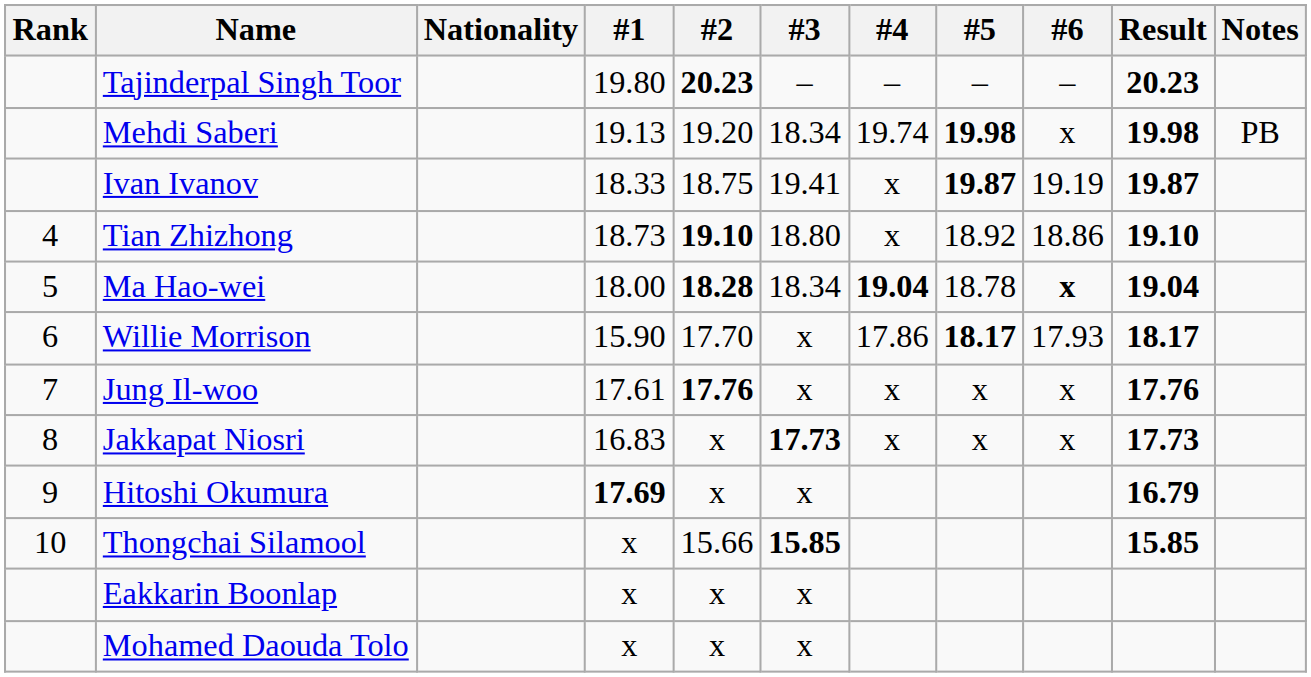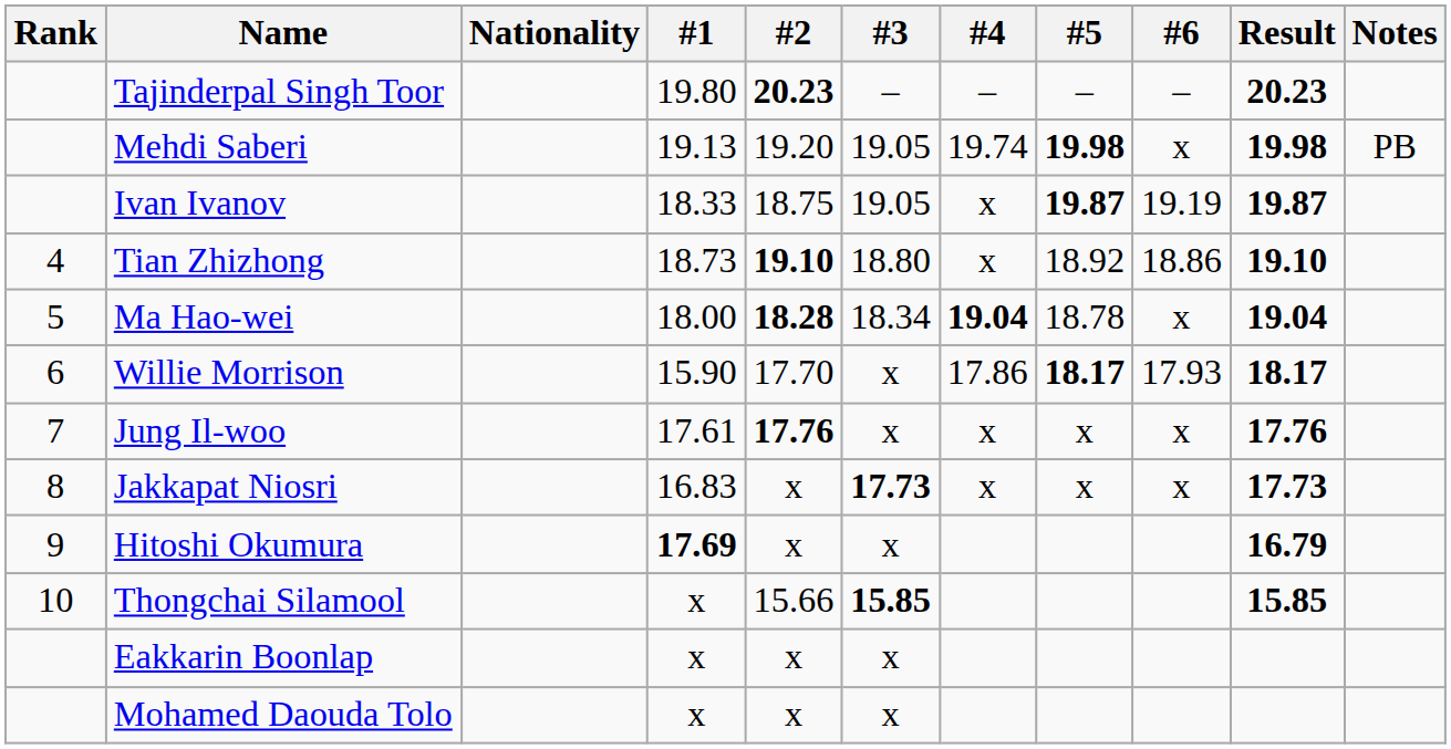Mehdi Saberi | #3: 18.34 -> 19.05
Ivan Ivanov | #3: 19.41 -> 19.05
Ma Hao-wei | #6: bold -> normal
